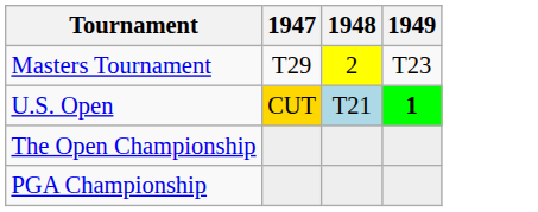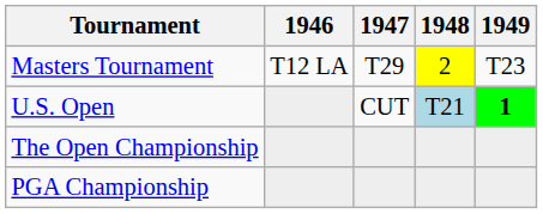+ column: 1946 | T12 LA
U.S. Open | 1947: gold background -> no background
